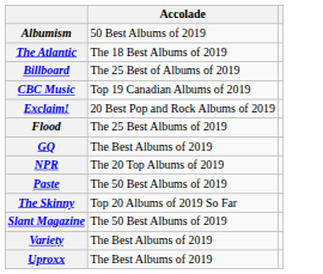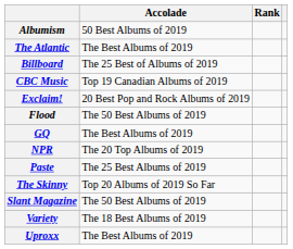+ column: Rank
The Atlantic | Accolade: The 18 Best Albums of 2019 -> The Best Albums of 2019
Flood | Accolade: The 25 Best Albums of 2019 -> The 50 Best Albums of 2019
Paste | Accolade: The 50 Best Albums of 2019 -> The 25 Best Albums of 2019
Variety | Accolade: The Best Albums of 2019 -> The 18 Best Albums of 2019
